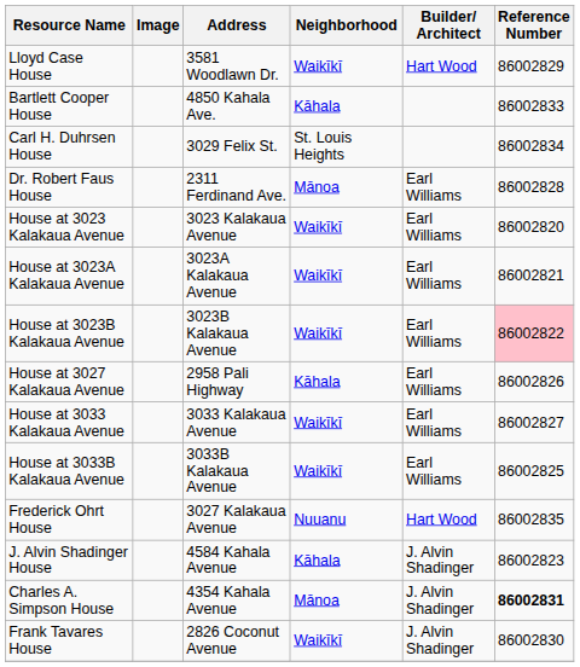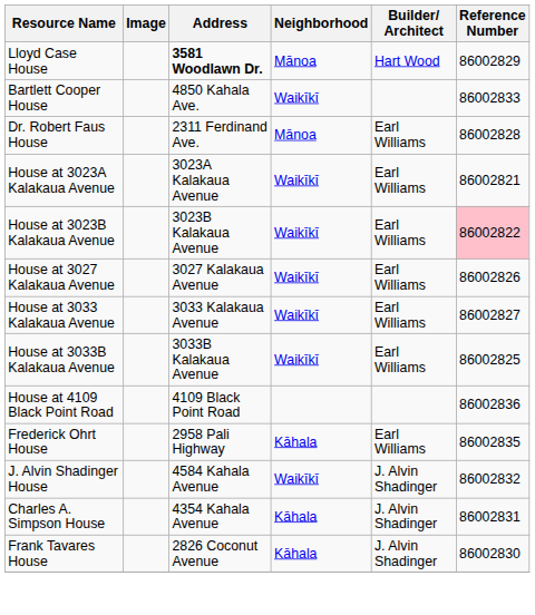Lloyd Case House | Address: normal -> bold
Lloyd Case House | Neighborhood: Waikīkī -> Mānoa
Bartlett Cooper House | Neighborhood: Kāhala -> Waikīkī
- row: Carl H. Duhrsen House | 3029 Felix St. | St. Louis Heights | 86002834
- row: House at 3023 Kalakaua Avenue | 3023 Kalakaua Avenue | Waikīkī | Earl Williams | 86002820
House at 3027 Kalakaua Avenue | Address: 2958 Pali Highway -> 3027 Kalakaua Avenue
House at 3027 Kalakaua Avenue | Neighborhood: Kāhala -> Waikīkī
+ row: House at 4109 Black Point Road | 4109 Black Point Road | 86002836
Frederick Ohrt House | Address: 3027 Kalakaua Avenue -> 2958 Pali Highway
Frederick Ohrt House | Neighborhood: Nuuanu -> Kāhala
Frederick Ohrt House | Builder/ Architect: Hart Wood -> Earl Williams
J. Alvin Shadinger House | Neighborhood: Kāhala -> Waikīkī
J. Alvin Shadinger House | Reference Number: 86002823 -> 86002832
Charles A. Simpson House | Neighborhood: Mānoa -> Kāhala
Charles A. Simpson House | Reference Number: bold -> normal
Frank Tavares House | Neighborhood: Waikīkī -> Kāhala
